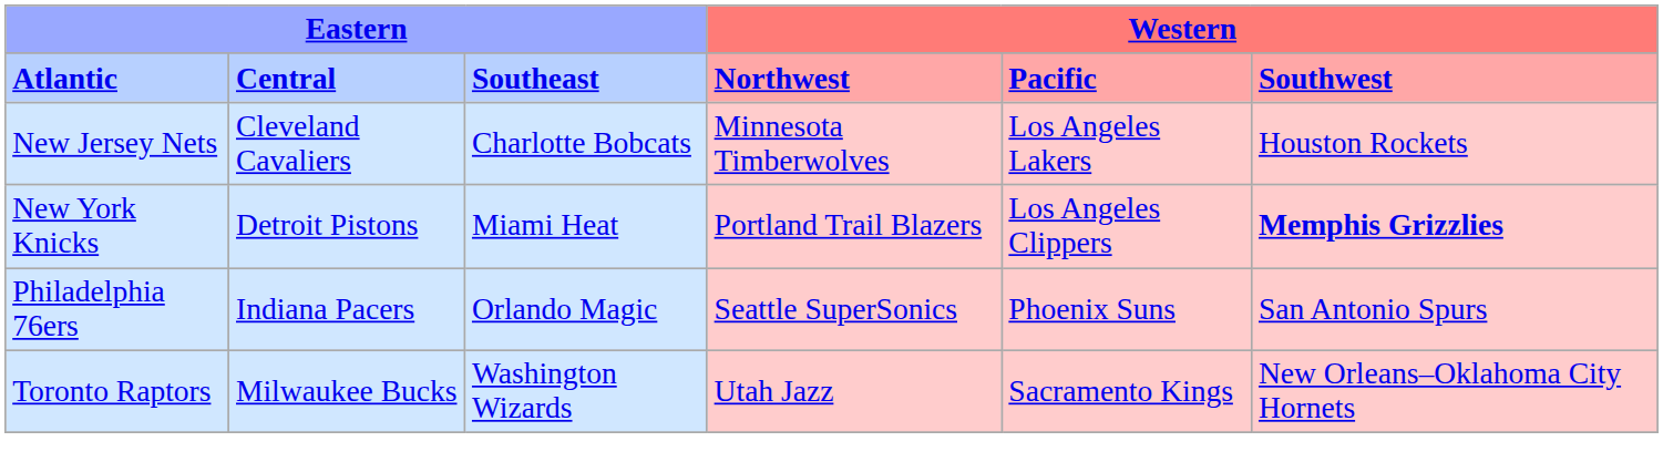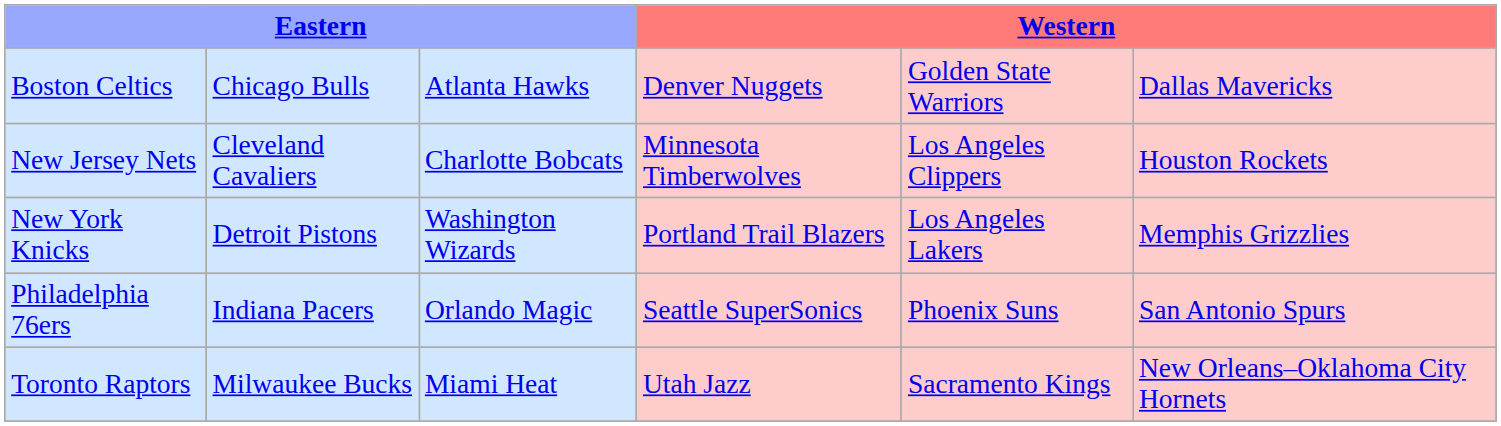- row: Atlantic | Central | Southeast | Northwest | Pacific | Southwest
+ row: Boston Celtics | Chicago Bulls | Atlanta Hawks | Denver Nuggets | Golden State Warriors | Dallas Mavericks
New Jersey Nets | column 5: Los Angeles Lakers -> Los Angeles Clippers
New York Knicks | column 3: Miami Heat -> Washington Wizards
New York Knicks | column 5: Los Angeles Clippers -> Los Angeles Lakers
New York Knicks | column 6: bold -> normal
Toronto Raptors | column 3: Washington Wizards -> Miami Heat
